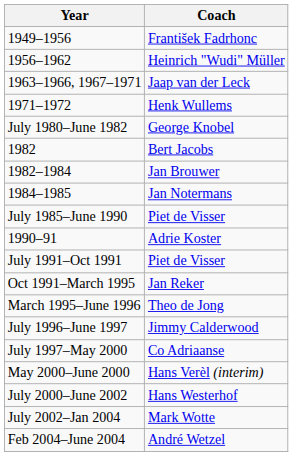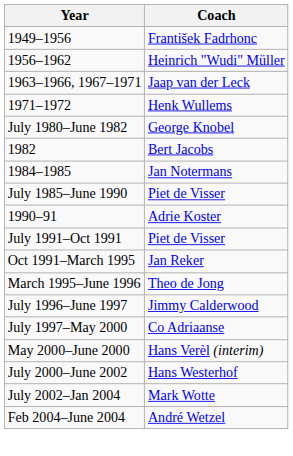- row: 1982–1984 | Jan Brouwer
